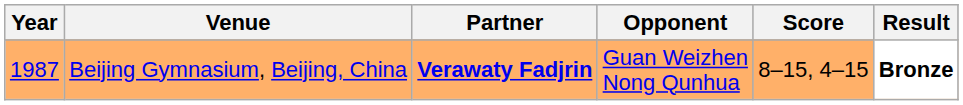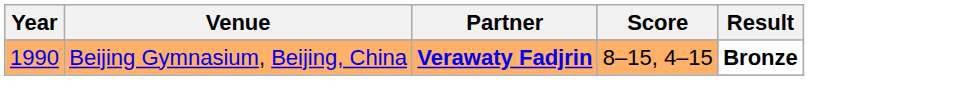- column: Opponent | Guan Weizhen Nong Qunhua
Beijing Gymnasium, Beijing, China | Year: 1987 -> 1990
